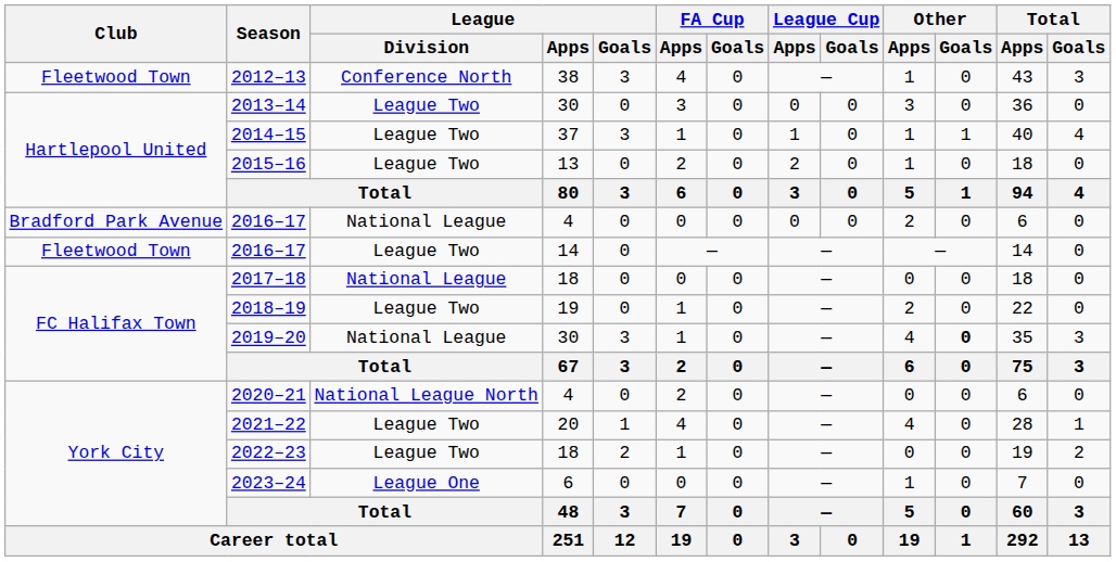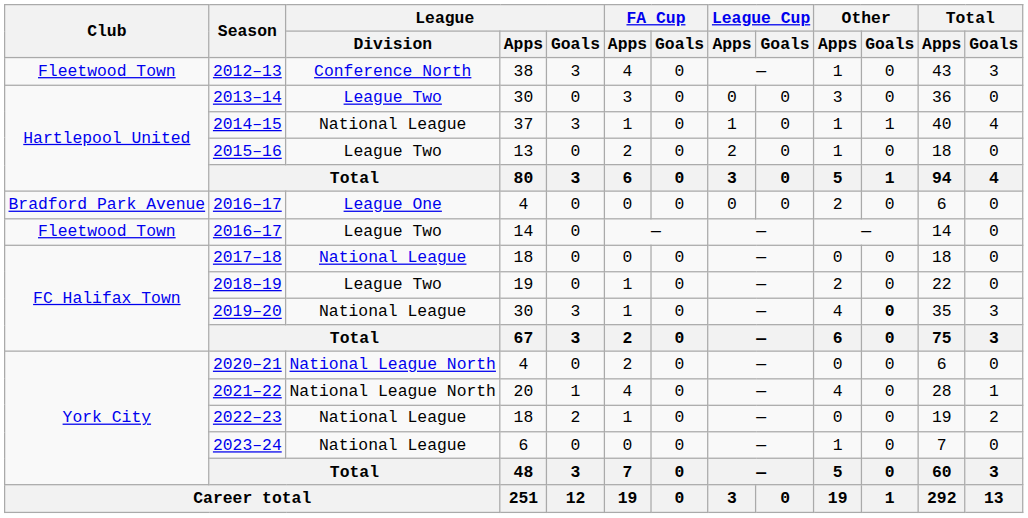2014–15 | League / Division: League Two -> National League
2016–17 / 4 | League / Division: National League -> League One
2021–22 | League / Division: League Two -> National League North
2022–23 | League / Division: League Two -> National League
2023–24 | League / Division: League One -> National League
